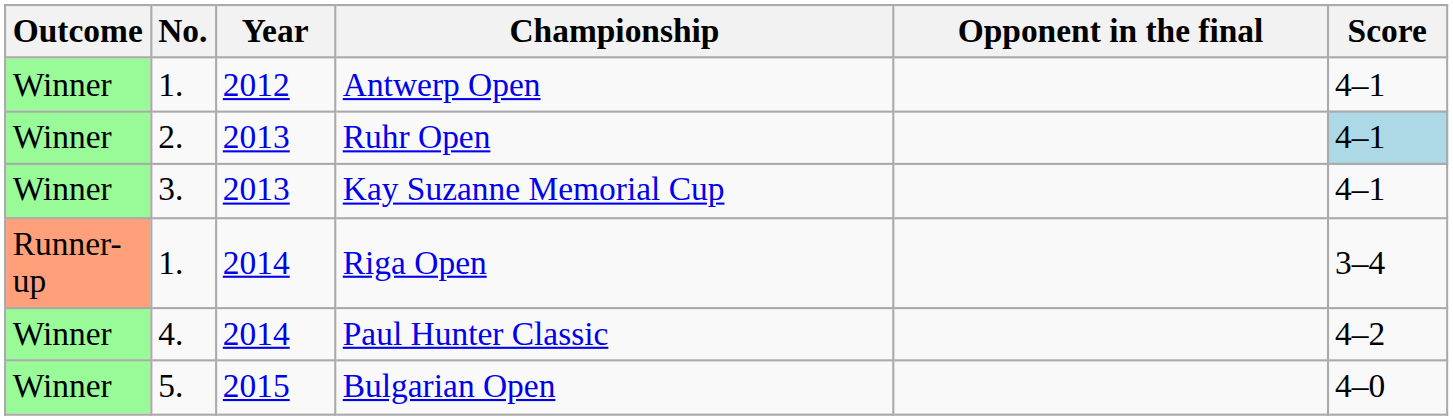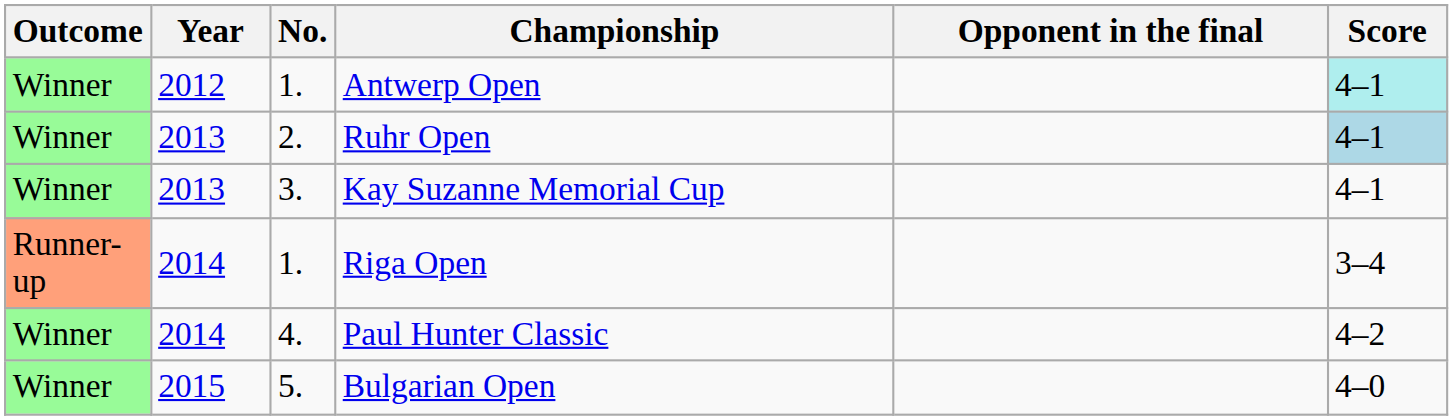columns swapped: No. <-> Year
Antwerp Open | Score: no background -> paleturquoise background
